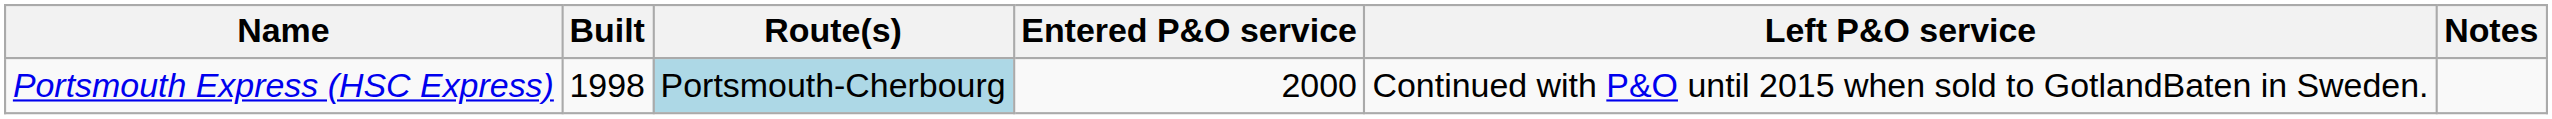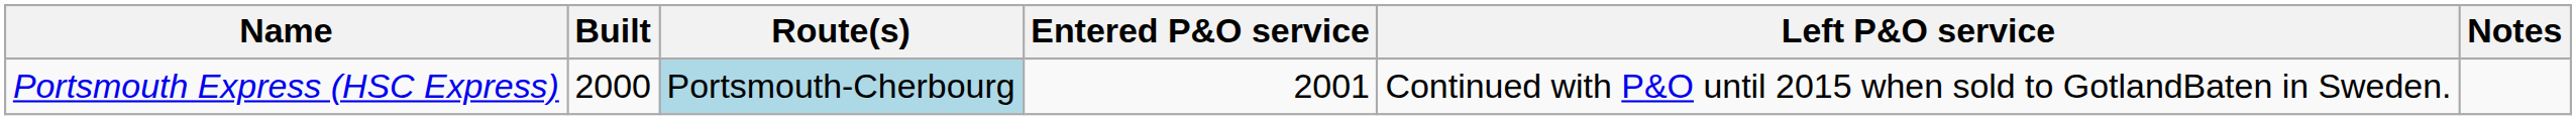Portsmouth Express (HSC Express) | Built: 1998 -> 2000
Portsmouth Express (HSC Express) | Entered P&O service: 2000 -> 2001
